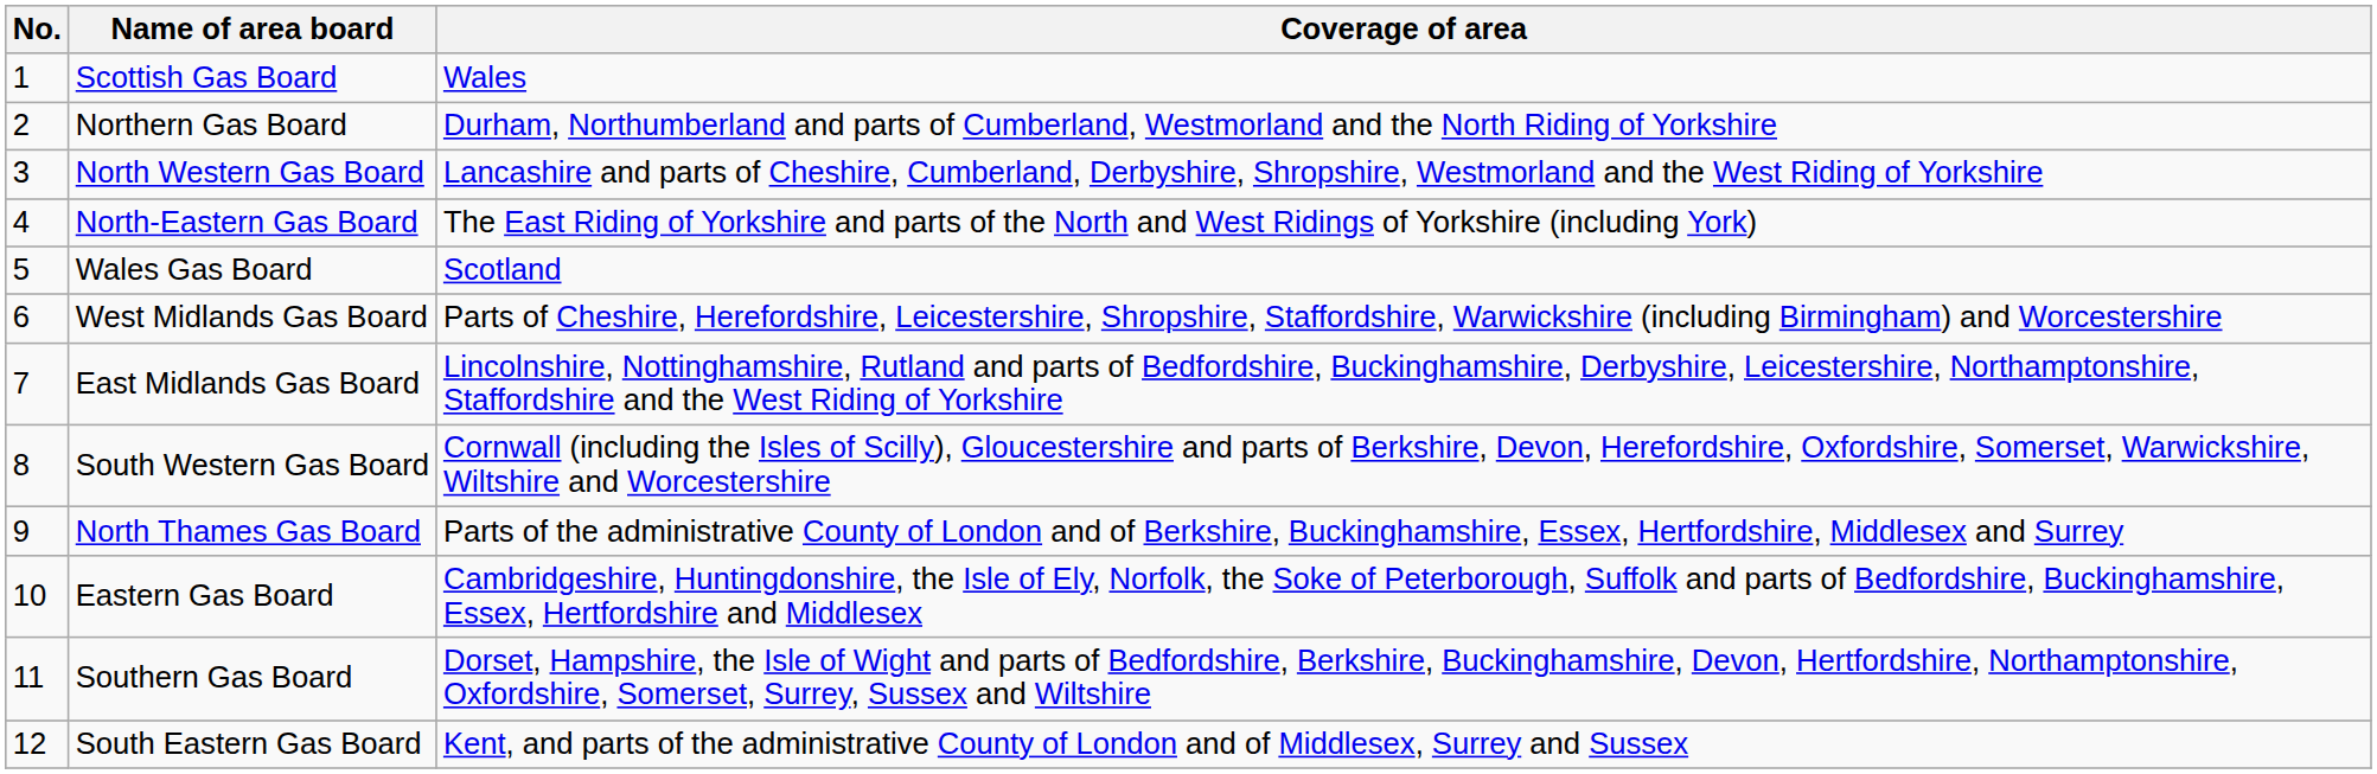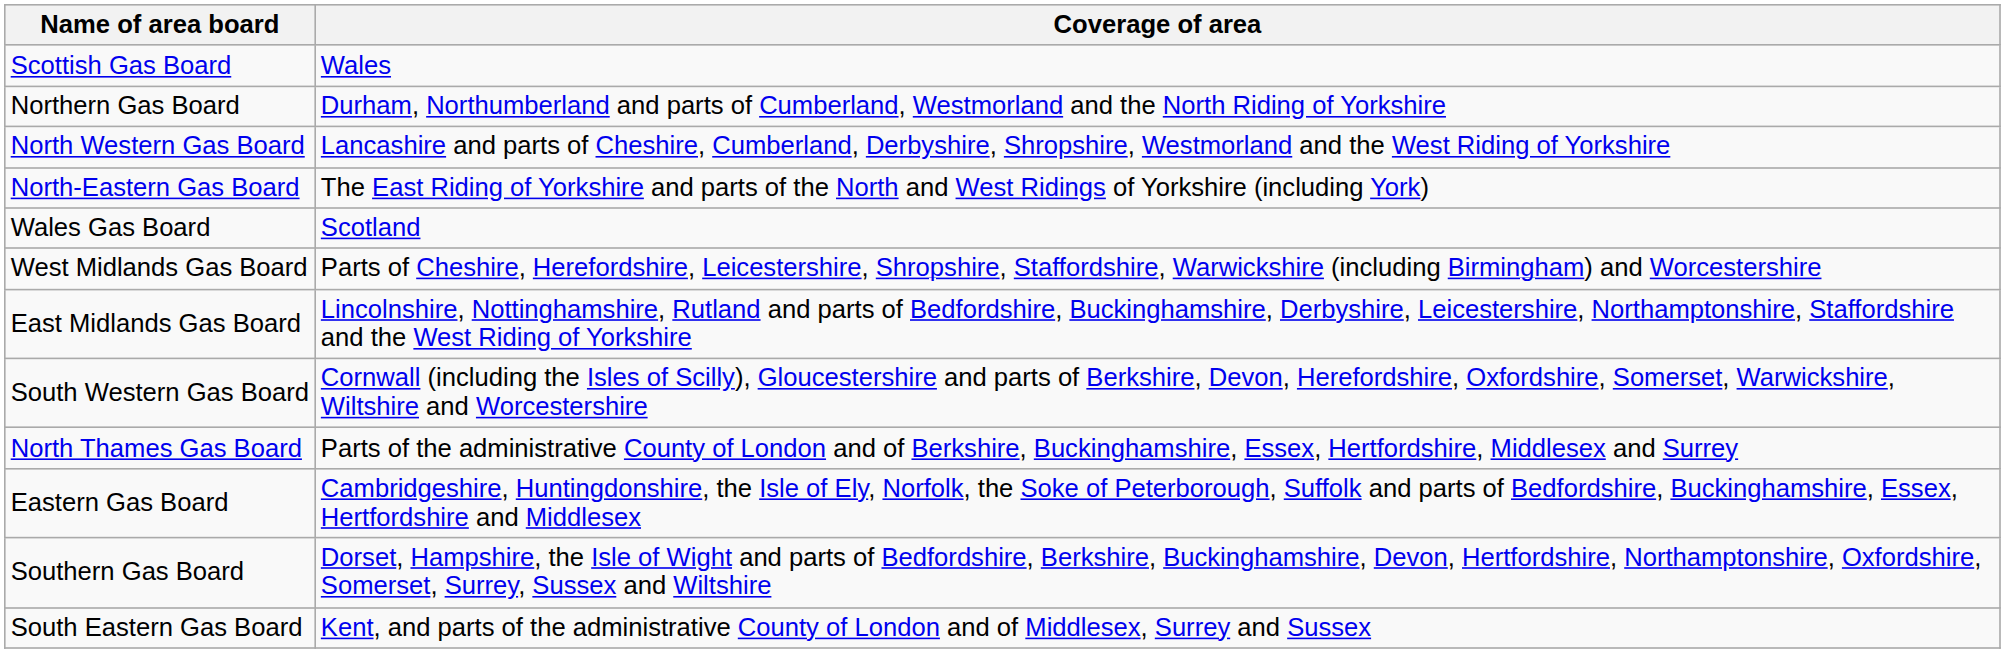- column: No. | 1 | 2 | 3 | 4 | 5 | 6 | 7 | 8 | 9 | 10 | 11 | 12
